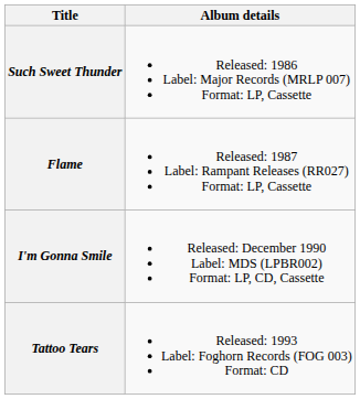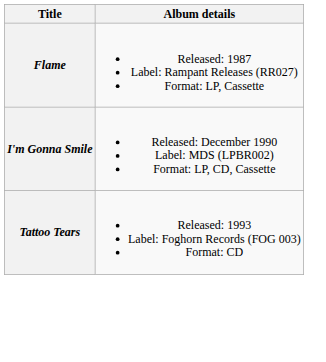- row: Such Sweet Thunder | Released: 1986 Label: Major Records (MRLP 007) Format: LP, Cassette
